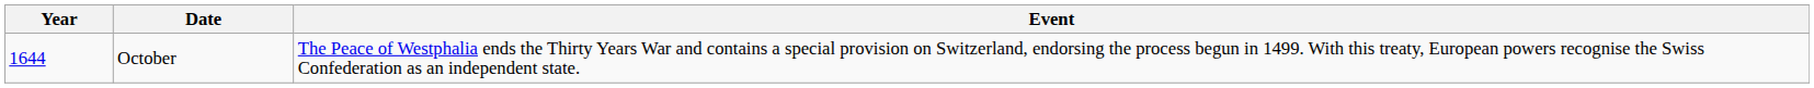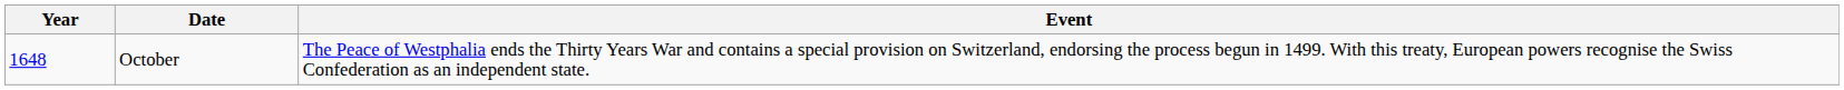October | Year: 1644 -> 1648
